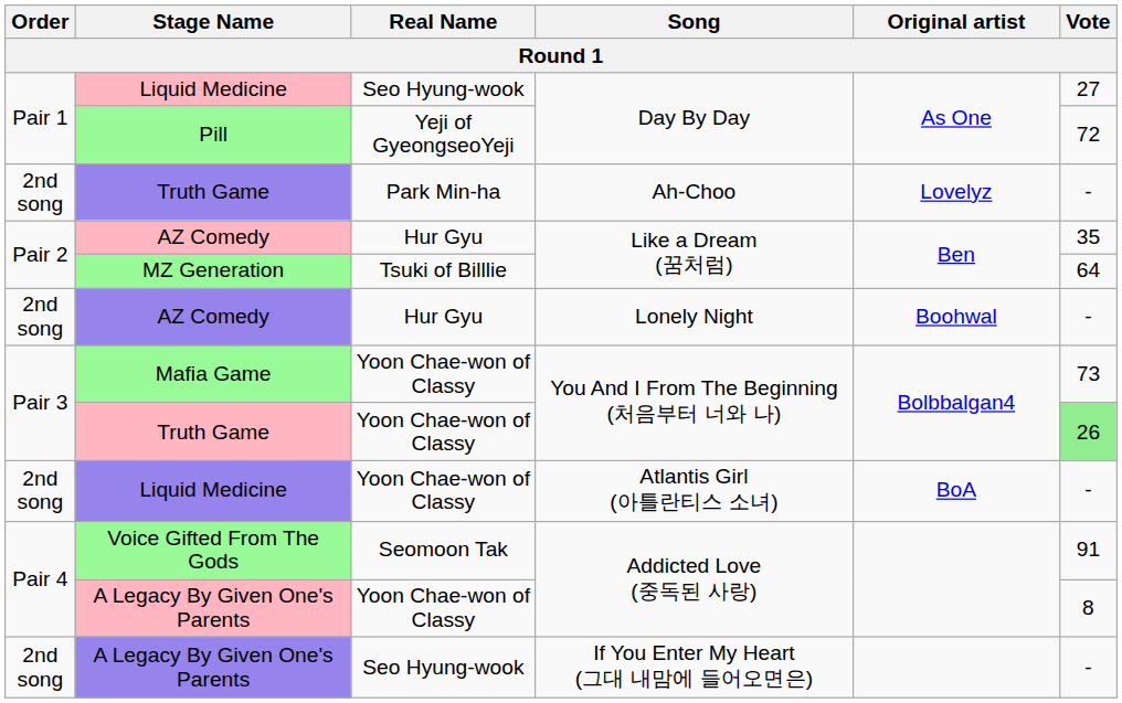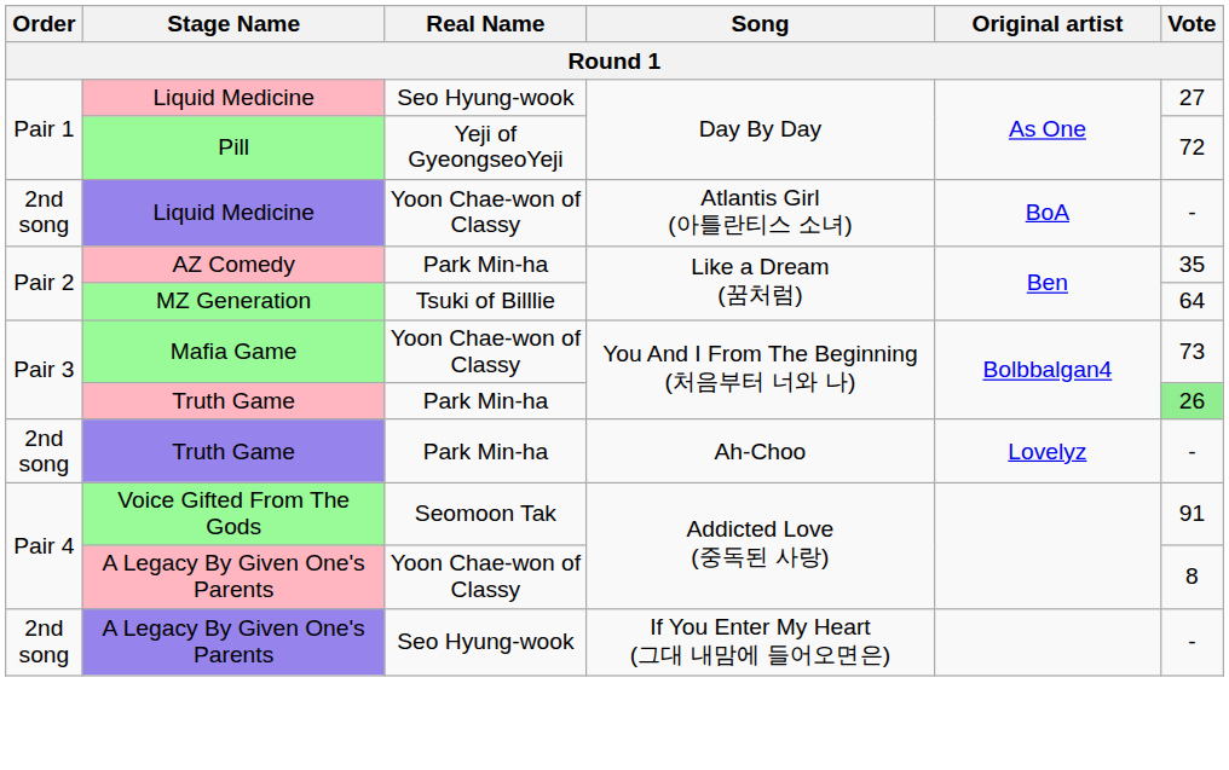rows swapped: Liquid Medicine / Atlantis Girl (아틀란티스 소녀) <-> Truth Game / Ah-Choo
AZ Comedy / Like a Dream (꿈처럼) | Real Name: Hur Gyu -> Park Min-ha
- row: 2nd song | AZ Comedy | Hur Gyu | Lonely Night | Boohwal | -
Truth Game / You And I From The Beginning (처음부터 너와 나) | Real Name: Yoon Chae-won of Classy -> Park Min-ha
